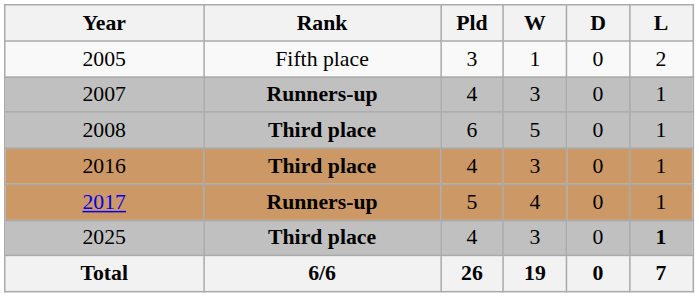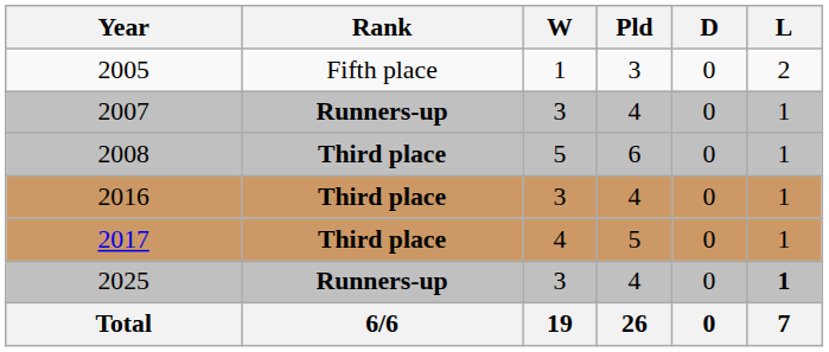columns swapped: Pld <-> W
2017 | Rank: Runners-up -> Third place
2025 | Rank: Third place -> Runners-up
